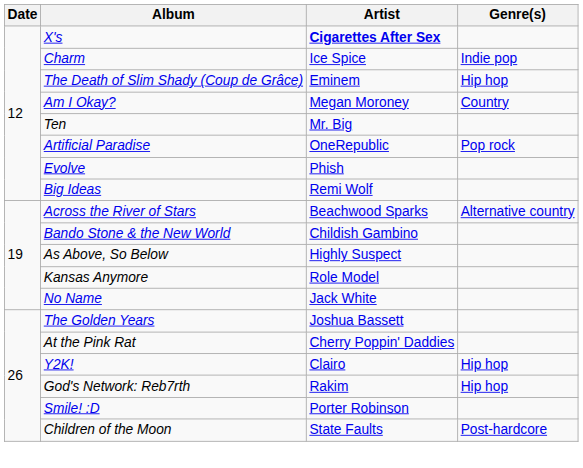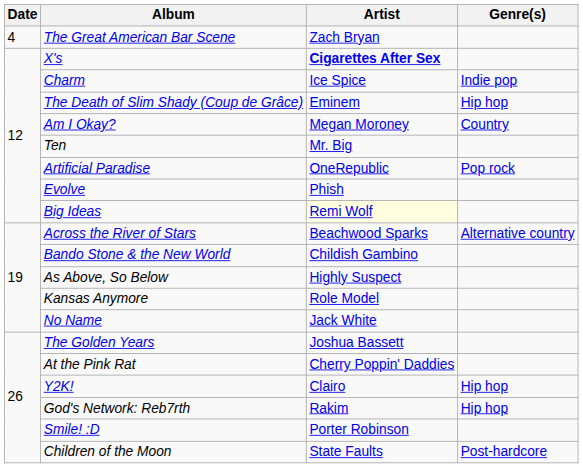+ row: 4 | The Great American Bar Scene | Zach Bryan
Big Ideas | Artist: no background -> lightyellow background
